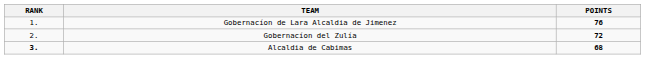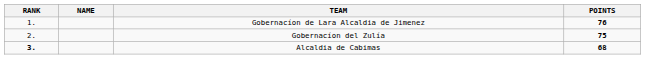+ column: NAME
Gobernacíon del Zulía | POINTS: 72 -> 75
